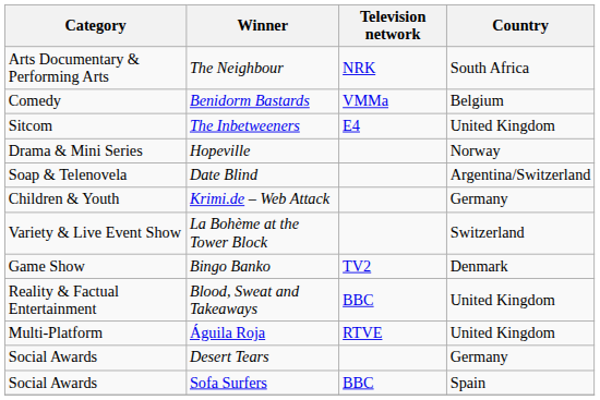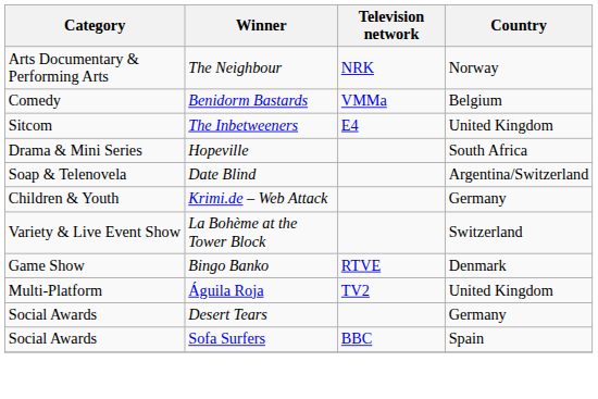The Neighbour | Country: South Africa -> Norway
Hopeville | Country: Norway -> South Africa
Bingo Banko | Television network: TV2 -> RTVE
- row: Reality & Factual Entertainment | Blood, Sweat and Takeaways | BBC | United Kingdom
Águila Roja | Television network: RTVE -> TV2
